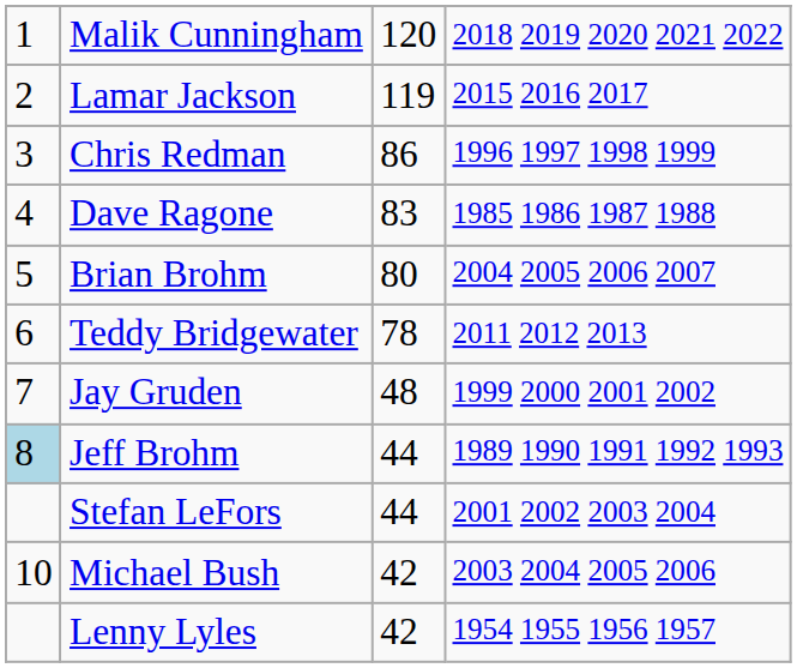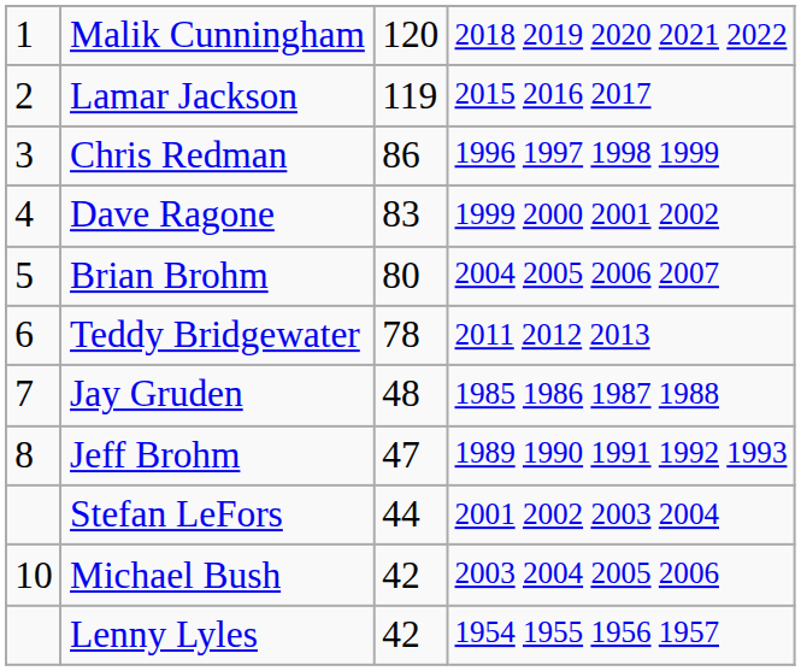Dave Ragone | column 4: 1985 1986 1987 1988 -> 1999 2000 2001 2002
Jay Gruden | column 4: 1999 2000 2001 2002 -> 1985 1986 1987 1988
Jeff Brohm | column 1: lightblue background -> no background
Jeff Brohm | column 3: 44 -> 47
